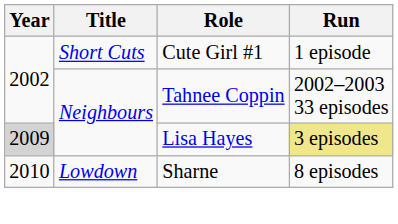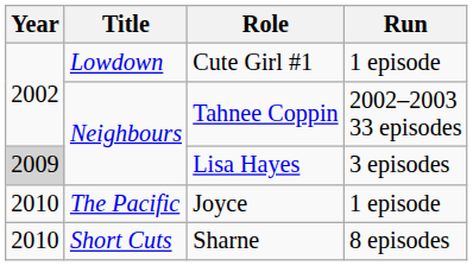Cute Girl #1 | Title: Short Cuts -> Lowdown
Lisa Hayes | Run: khaki background -> no background
+ row: 2010 | The Pacific | Joyce | 1 episode
Sharne | Title: Lowdown -> Short Cuts
